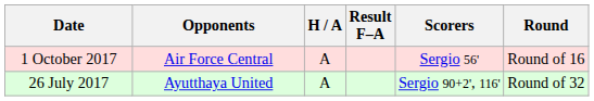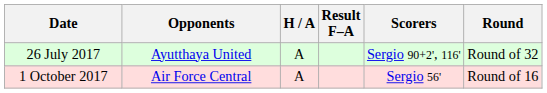rows swapped: 26 July 2017 <-> 1 October 2017
